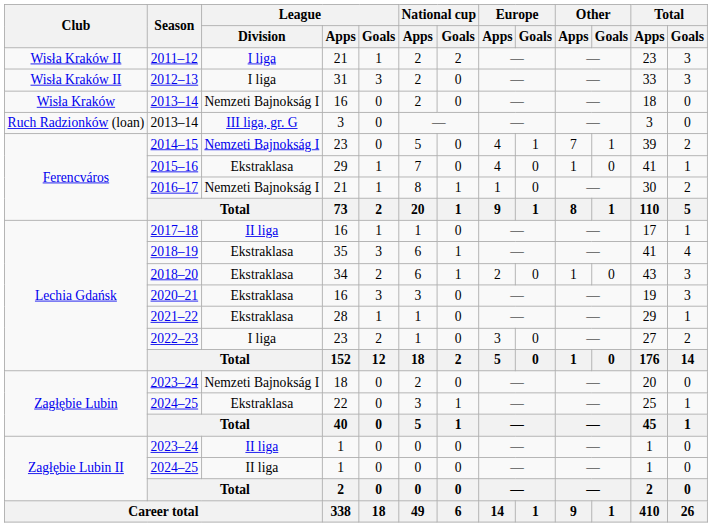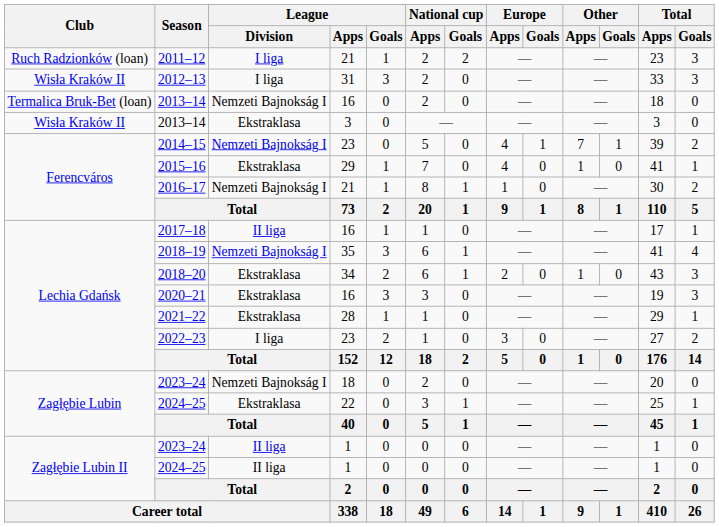2011–12 | Club: Wisła Kraków II -> Ruch Radzionków (loan)
2013–14 / 16 | Club: Wisła Kraków -> Termalica Bruk-Bet (loan)
2013–14 / 3 | Club: Ruch Radzionków (loan) -> Wisła Kraków II
2013–14 / 3 | League / Division: III liga, gr. G -> Ekstraklasa
2018–19 | League / Division: Ekstraklasa -> Nemzeti Bajnokság I
